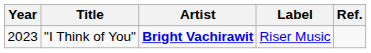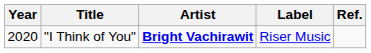"I Think of You" | Year: 2023 -> 2020
